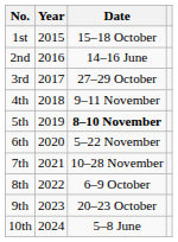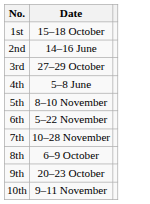- column: Year | 2015 | 2016 | 2017 | 2018 | 2019 | 2020 | 2021 | 2022 | 2023 | 2024
4th | Date: 9–11 November -> 5–8 June
5th | Date: bold -> normal
10th | Date: 5–8 June -> 9–11 November
